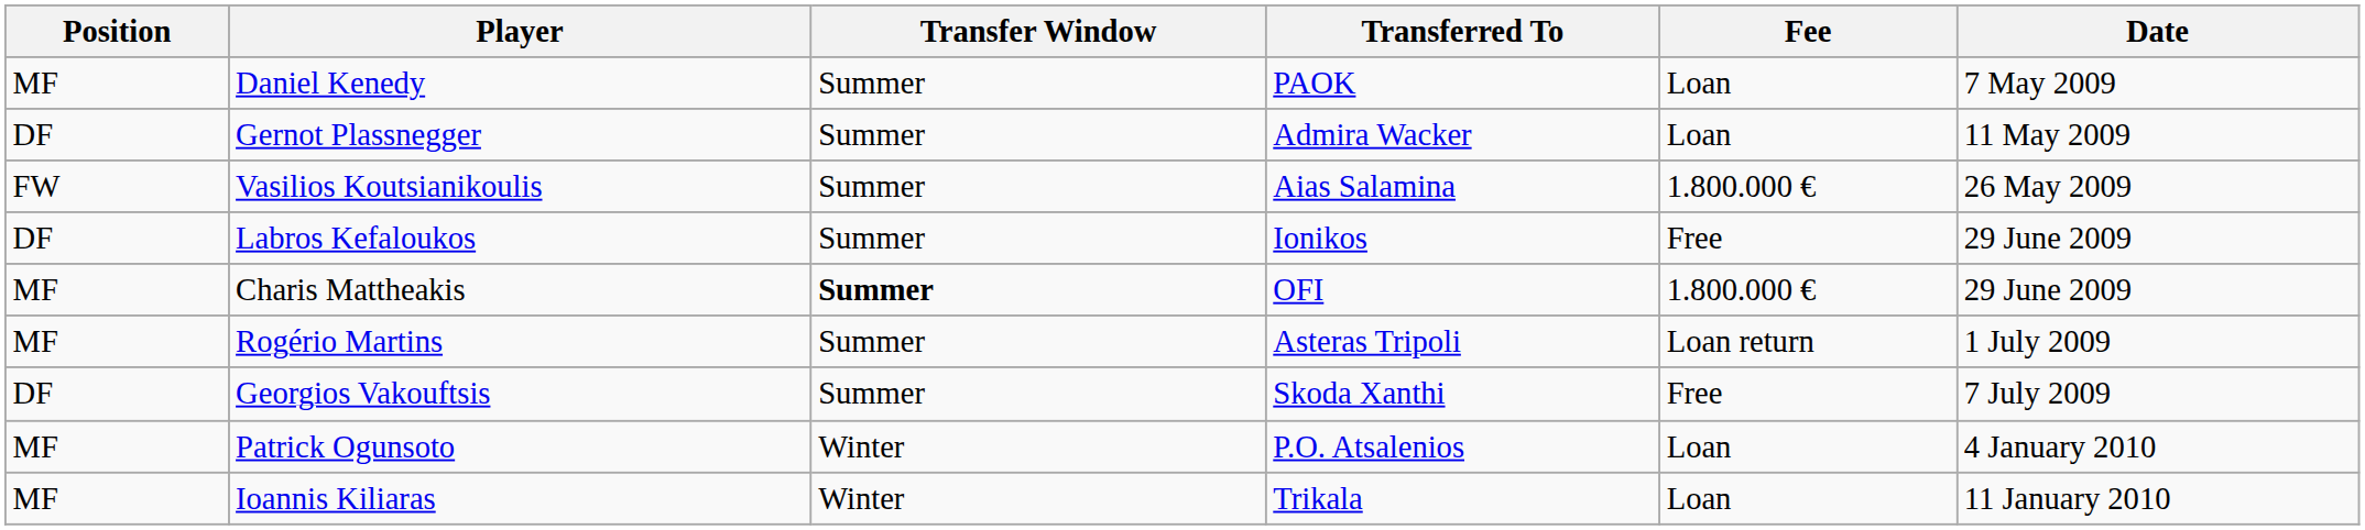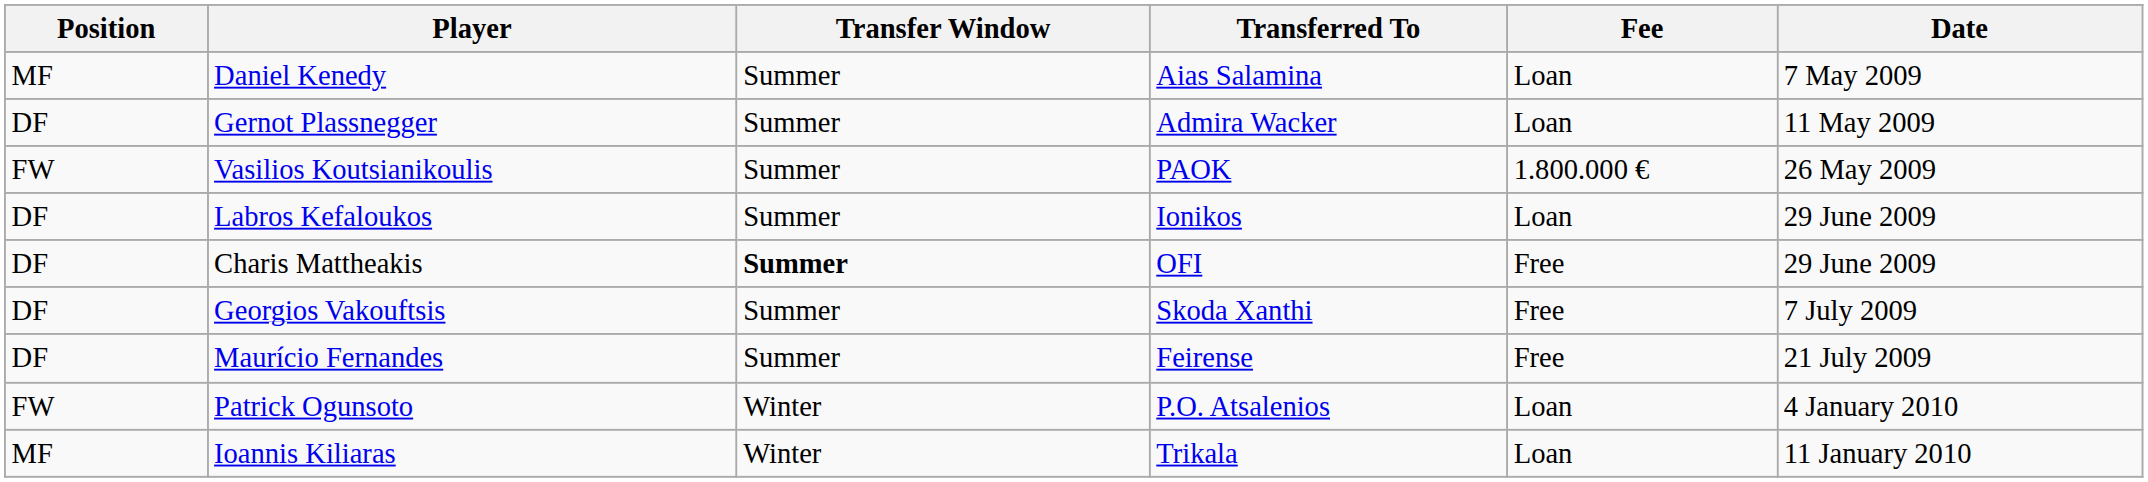Daniel Kenedy | Transferred To: PAOK -> Aias Salamina
Vasilios Koutsianikoulis | Transferred To: Aias Salamina -> PAOK
Labros Kefaloukos | Fee: Free -> Loan
Charis Mattheakis | Position: MF -> DF
Charis Mattheakis | Fee: 1.800.000 € -> Free
- row: MF | Rogério Martins | Summer | Asteras Tripoli | Loan return | 1 July 2009
+ row: DF | Maurício Fernandes | Summer | Feirense | Free | 21 July 2009
Patrick Ogunsoto | Position: MF -> FW
